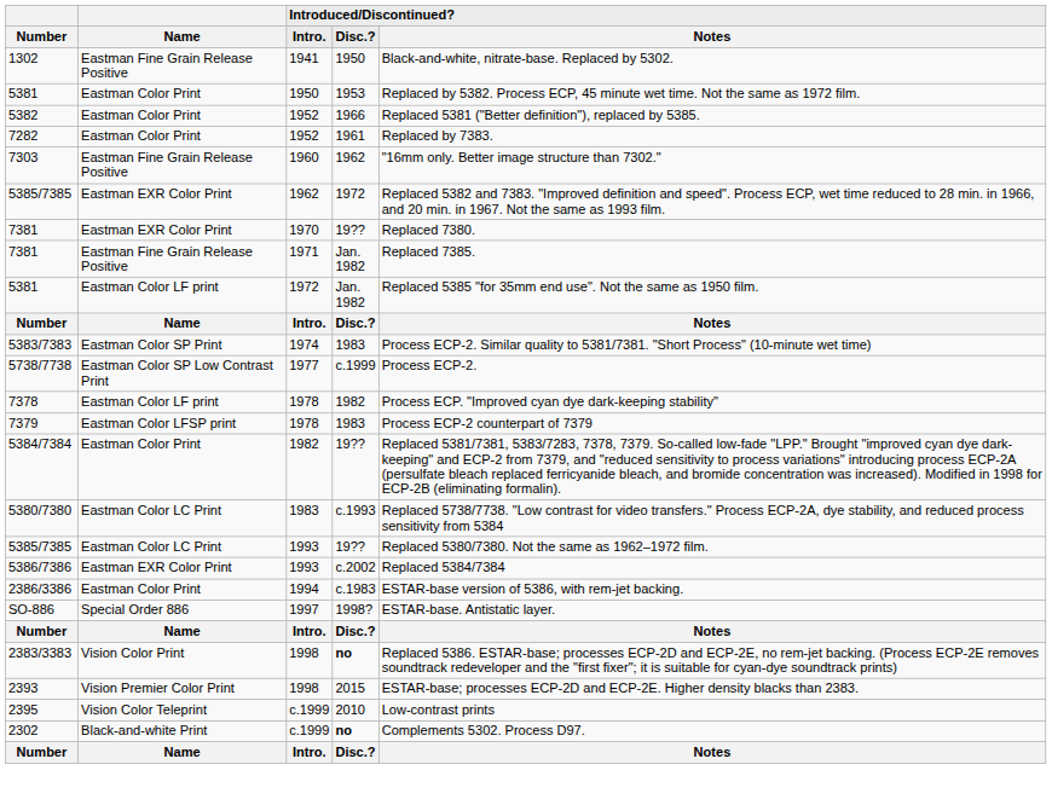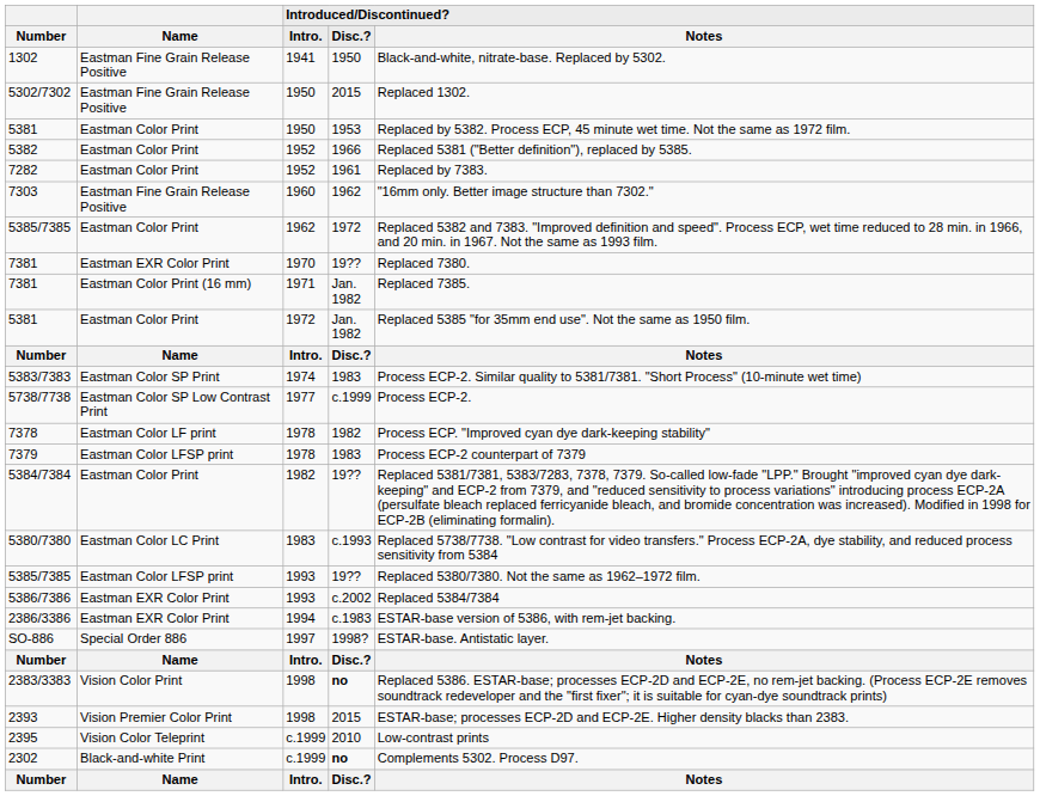+ row: 5302/7302 | Eastman Fine Grain Release Positive | 1950 | 2015 | Replaced 1302.
5385/7385 / 1962 | Name: Eastman EXR Color Print -> Eastman Color Print
7381 / 1971 | Name: Eastman Fine Grain Release Positive -> Eastman Color Print (16 mm)
5381 / 1972 | Name: Eastman Color LF print -> Eastman Color Print
5385/7385 / 1993 | Name: Eastman Color LC Print -> Eastman Color LFSP print
2386/3386 | Name: Eastman Color Print -> Eastman EXR Color Print
